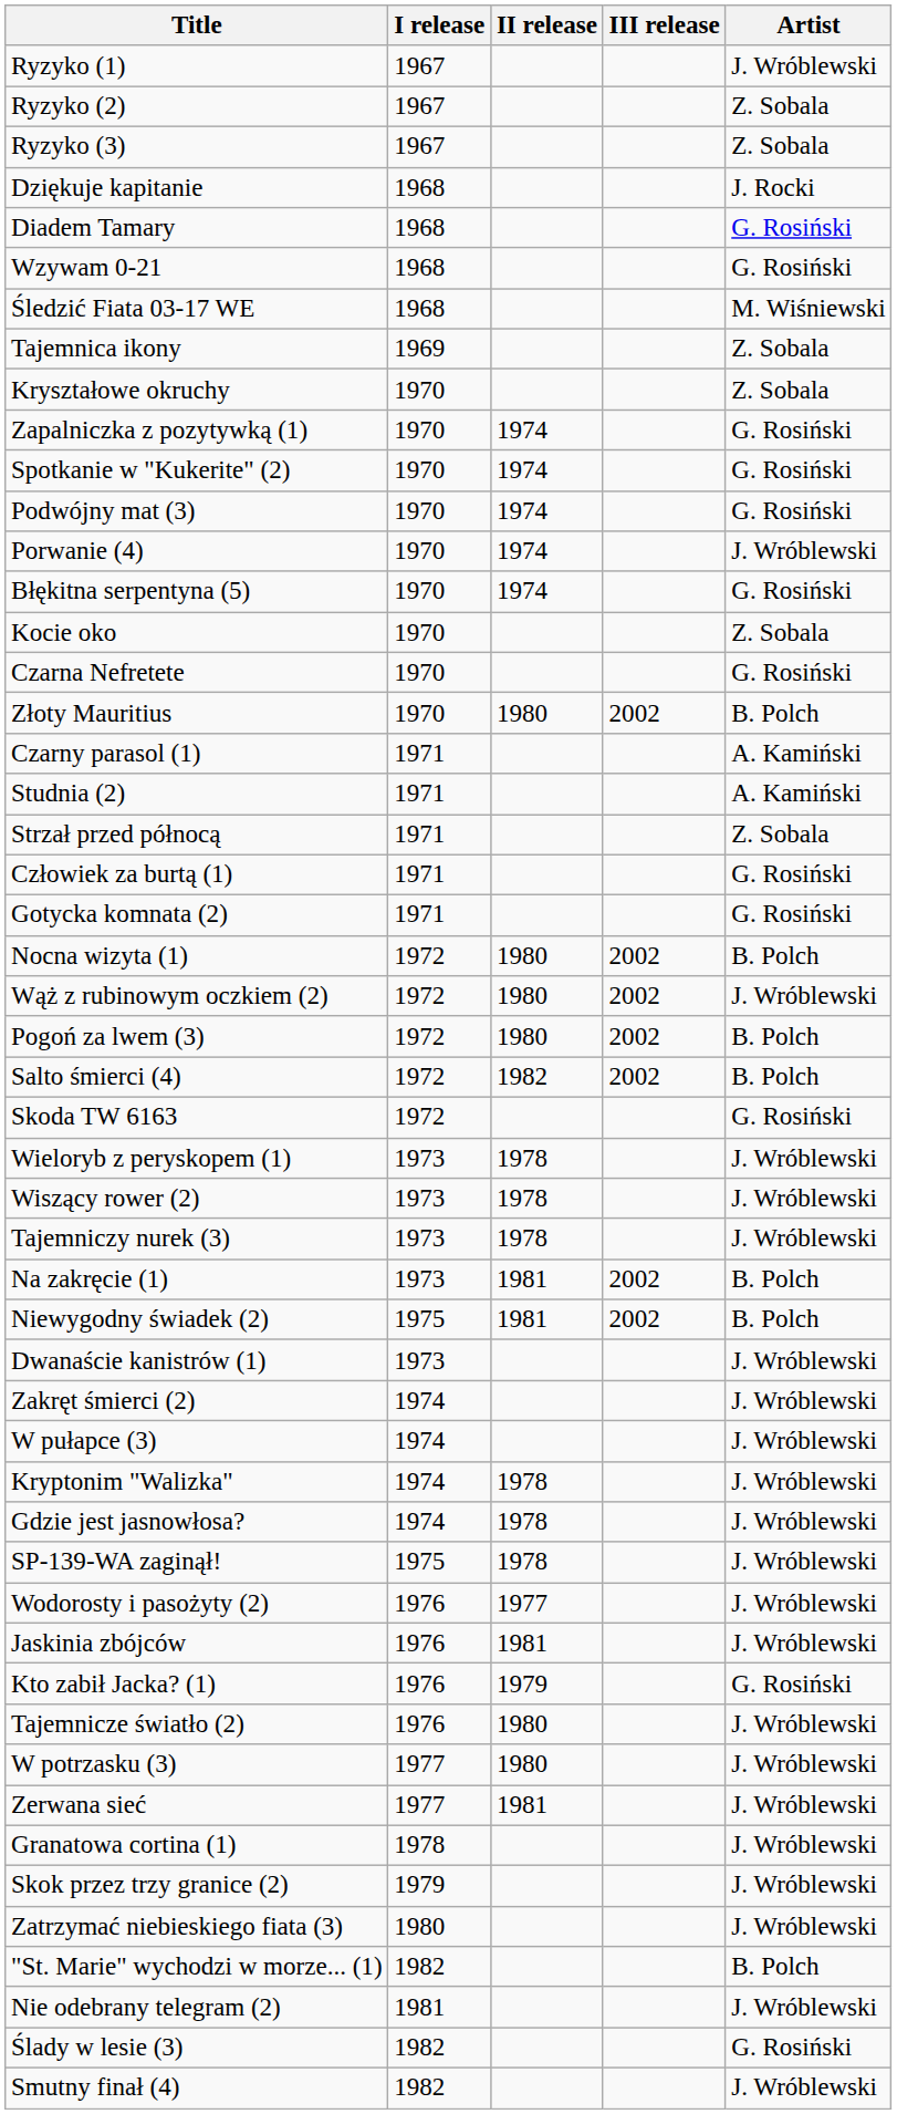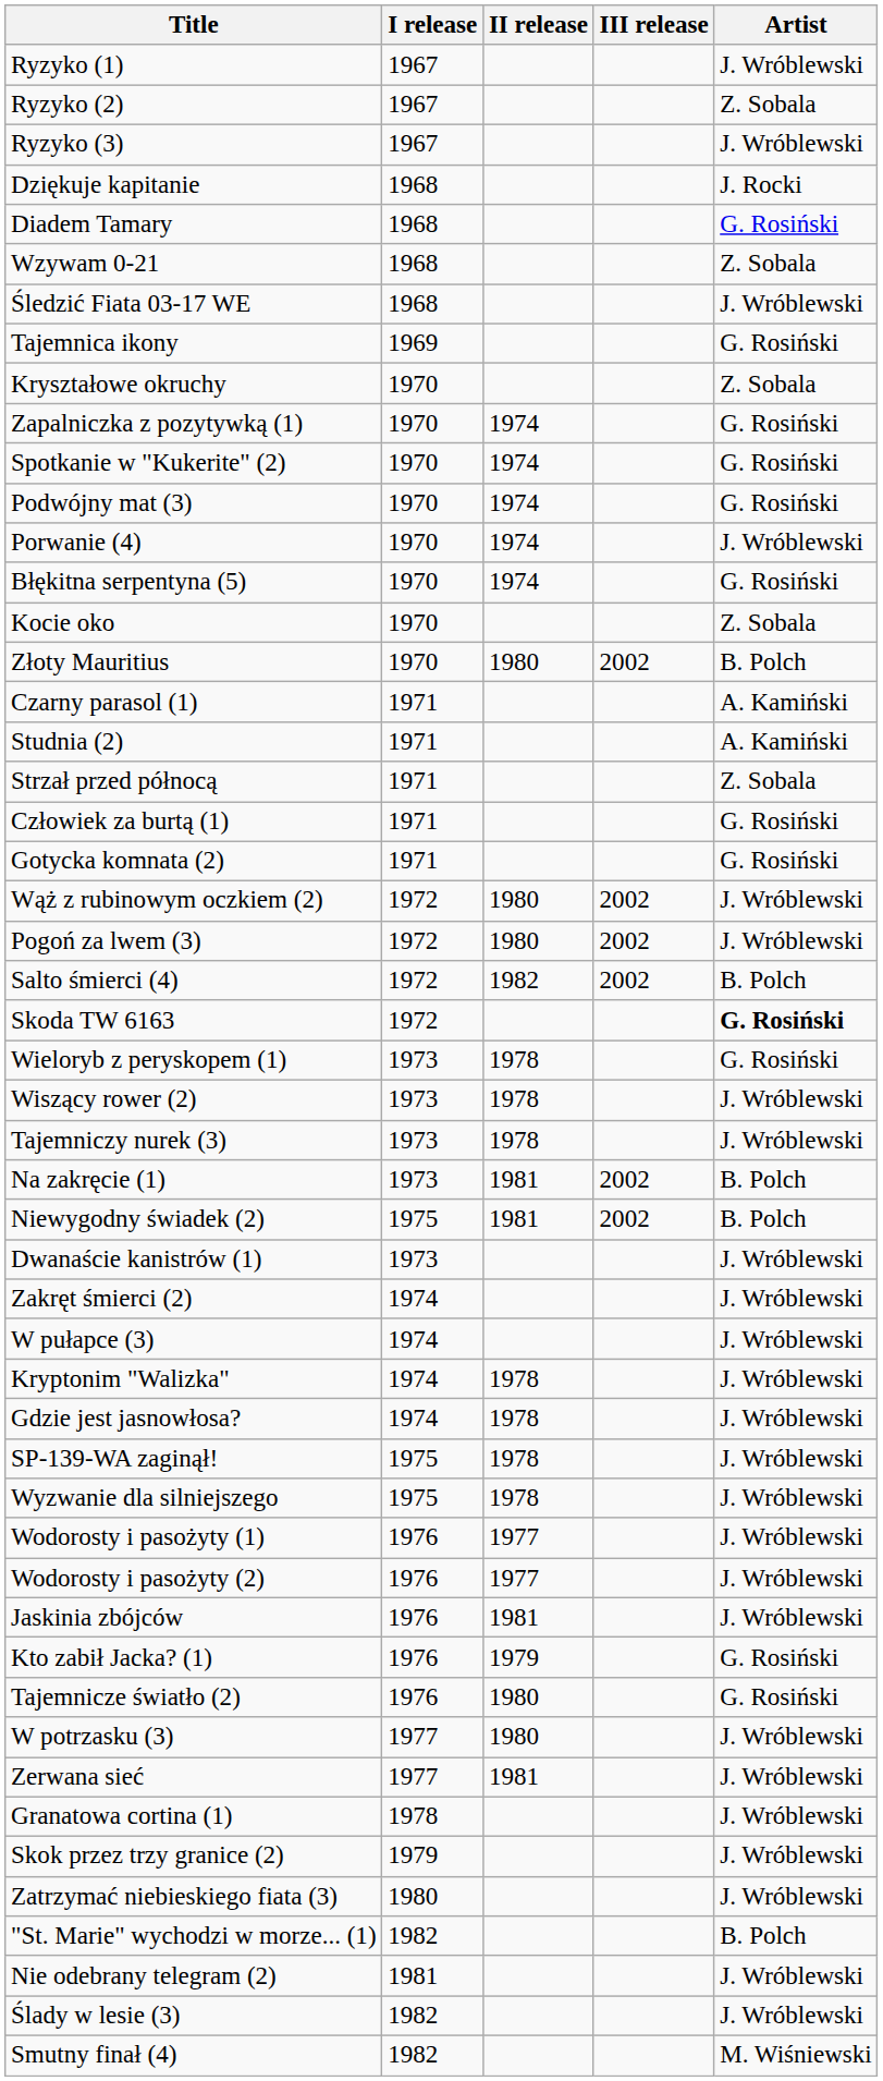Ryzyko (3) | Artist: Z. Sobala -> J. Wróblewski
Wzywam 0-21 | Artist: G. Rosiński -> Z. Sobala
Śledzić Fiata 03-17 WE | Artist: M. Wiśniewski -> J. Wróblewski
Tajemnica ikony | Artist: Z. Sobala -> G. Rosiński
- row: Czarna Nefretete | 1970 | G. Rosiński
- row: Nocna wizyta (1) | 1972 | 1980 | 2002 | B. Polch
Pogoń za lwem (3) | Artist: B. Polch -> J. Wróblewski
Skoda TW 6163 | Artist: normal -> bold
Wieloryb z peryskopem (1) | Artist: J. Wróblewski -> G. Rosiński
+ row: Wyzwanie dla silniejszego | 1975 | 1978 | J. Wróblewski
+ row: Wodorosty i pasożyty (1) | 1976 | 1977 | J. Wróblewski
Tajemnicze światło (2) | Artist: J. Wróblewski -> G. Rosiński
Ślady w lesie (3) | Artist: G. Rosiński -> J. Wróblewski
Smutny finał (4) | Artist: J. Wróblewski -> M. Wiśniewski
